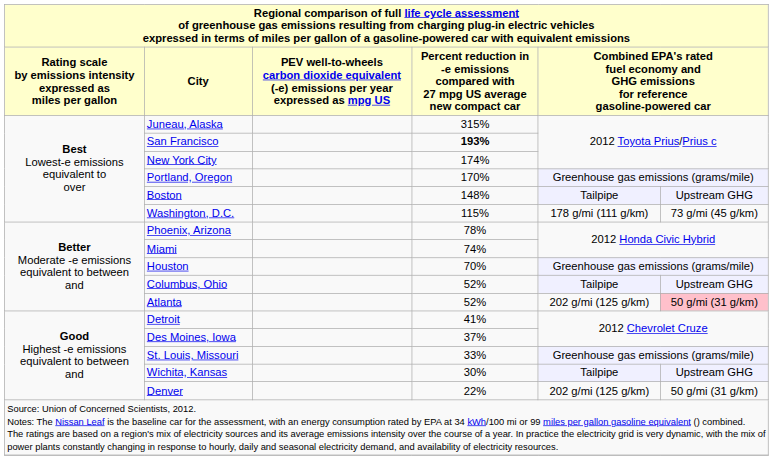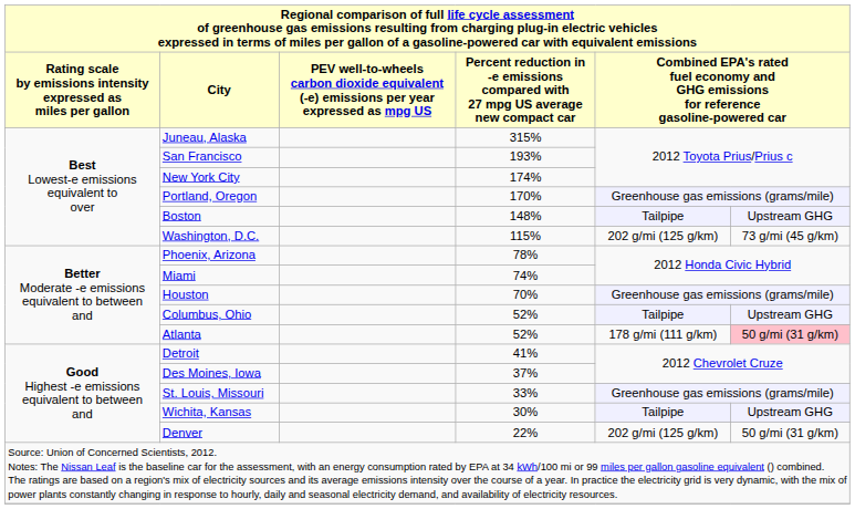San Francisco | column 4: bold -> normal
Washington, D.C. | column 5: 178 g/mi (111 g/km) -> 202 g/mi (125 g/km)
Atlanta | column 5: 202 g/mi (125 g/km) -> 178 g/mi (111 g/km)
